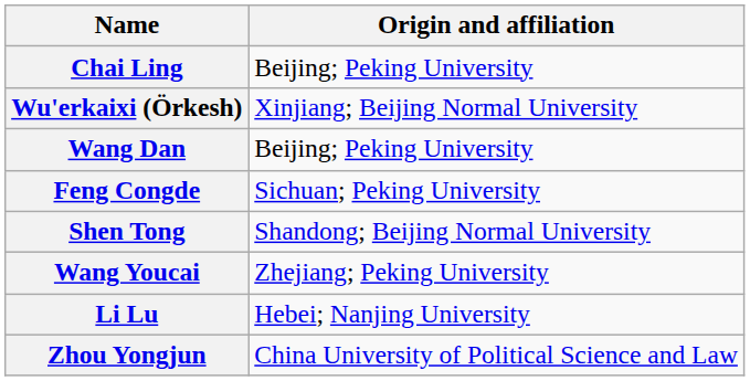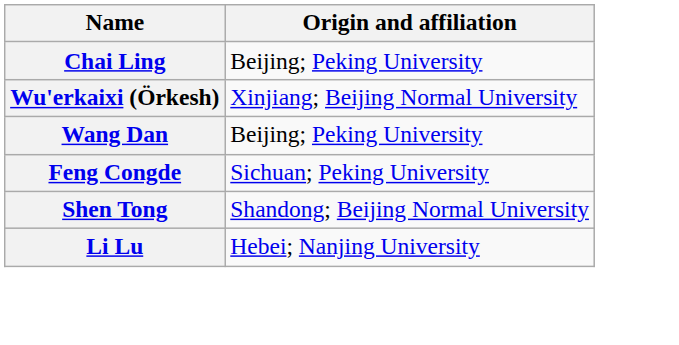- row: Wang Youcai | Zhejiang; Peking University
- row: Zhou Yongjun | China University of Political Science and Law
